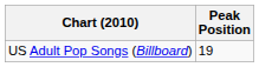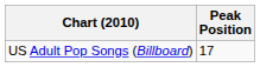US Adult Pop Songs (Billboard) | Peak Position: 19 -> 17
